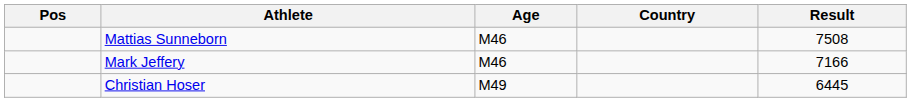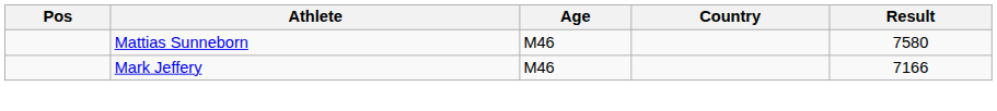Mattias Sunneborn | Result: 7508 -> 7580
- row: Christian Hoser | M49 | 6445
